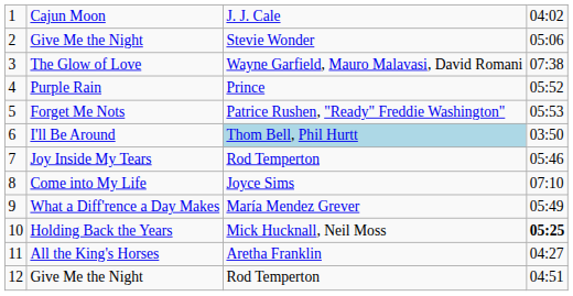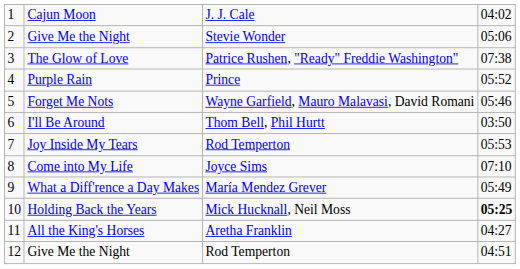The Glow of Love | column 3: Wayne Garfield, Mauro Malavasi, David Romani -> Patrice Rushen, "Ready" Freddie Washington"
Forget Me Nots | column 3: Patrice Rushen, "Ready" Freddie Washington" -> Wayne Garfield, Mauro Malavasi, David Romani
Forget Me Nots | column 4: 05:53 -> 05:46
I'll Be Around | column 3: lightblue background -> no background
Joy Inside My Tears | column 4: 05:46 -> 05:53
